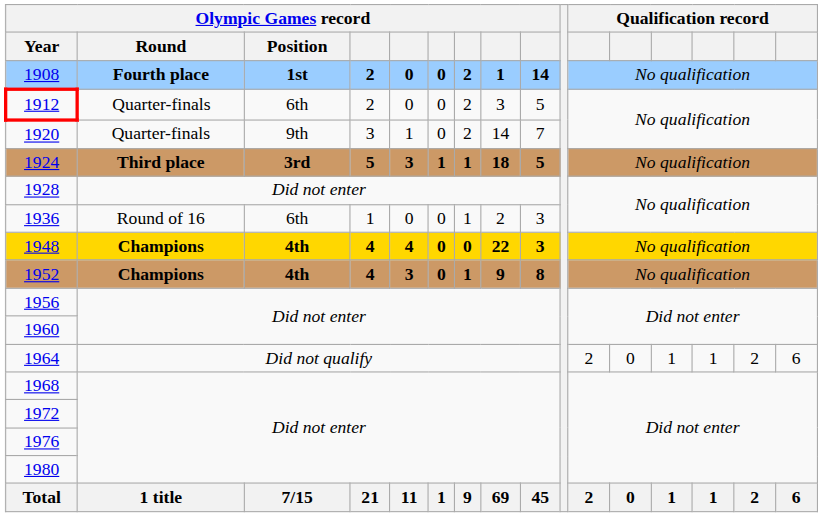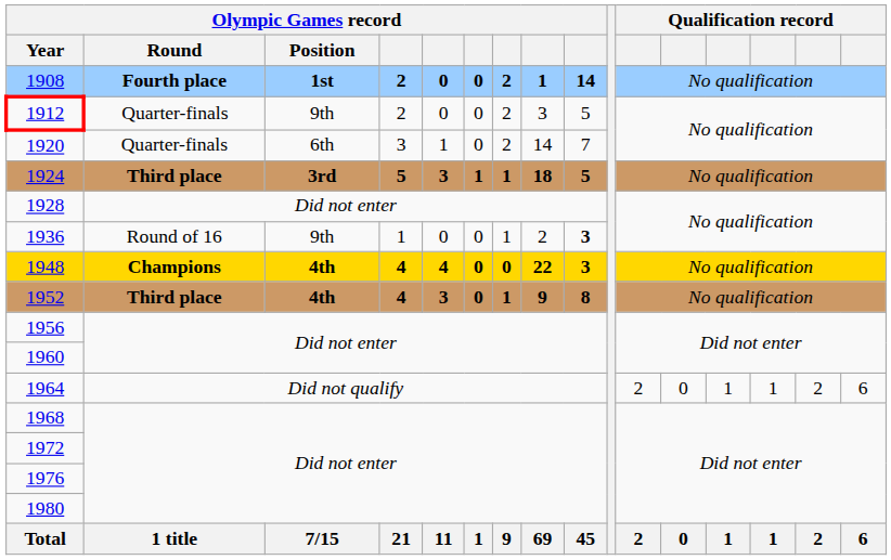1912 | Olympic Games record / Position: 6th -> 9th
1920 | Olympic Games record / Position: 9th -> 6th
1936 | Olympic Games record / Position: 6th -> 9th
1936 | column 9: normal -> bold
1952 | Olympic Games record / Round: Champions -> Third place
